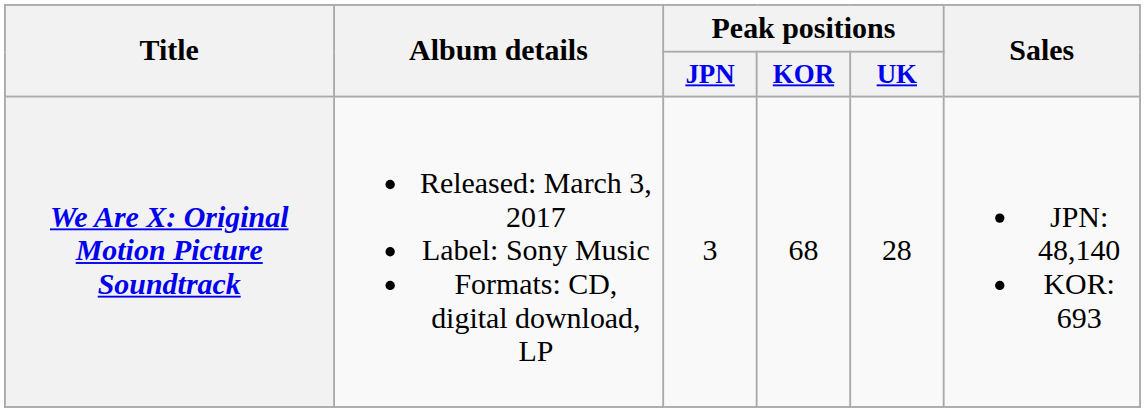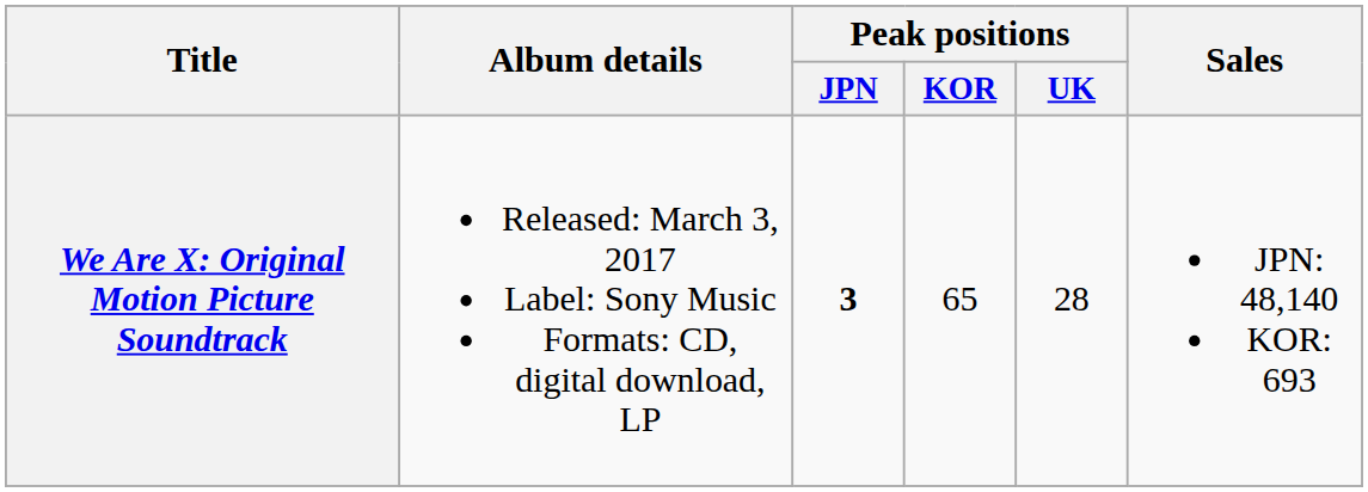We Are X: Original Motion Picture Soundtrack | Peak positions / JPN: normal -> bold
We Are X: Original Motion Picture Soundtrack | Peak positions / KOR: 68 -> 65
